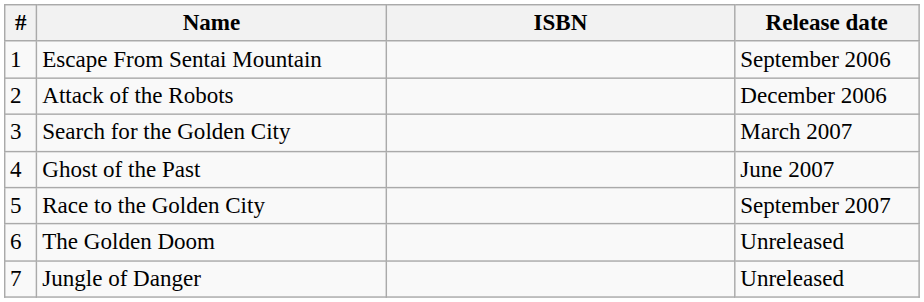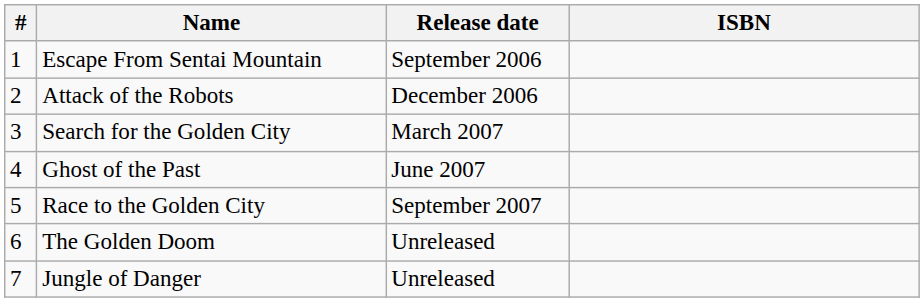columns swapped: ISBN <-> Release date
